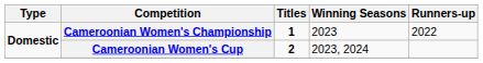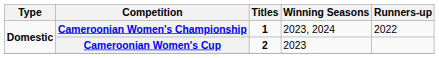Cameroonian Women's Championship | Winning Seasons: 2023 -> 2023, 2024
Cameroonian Women's Cup | Winning Seasons: 2023, 2024 -> 2023
